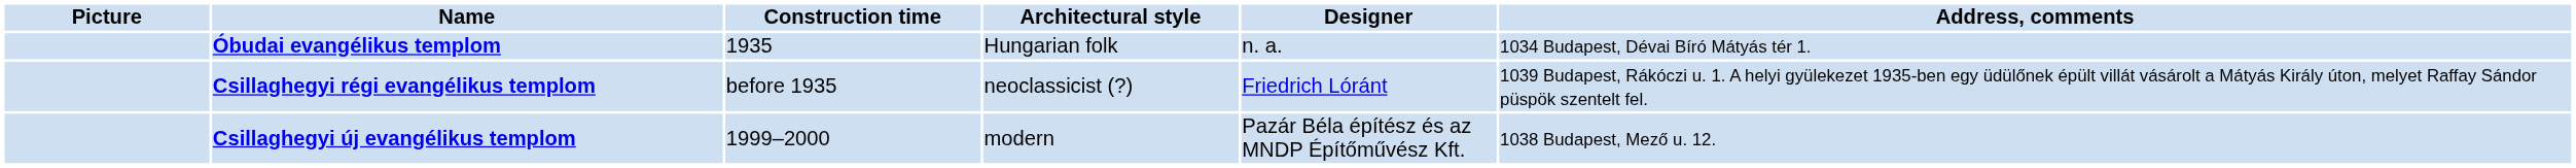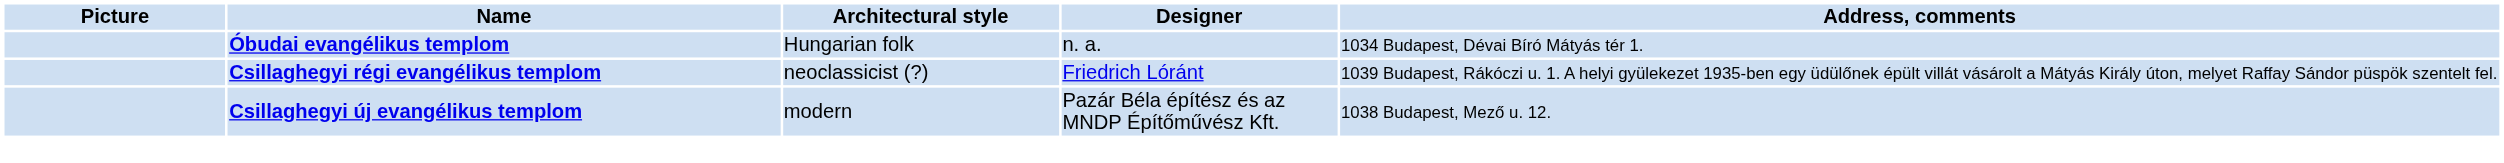- column: Construction time | 1935 | before 1935 | 1999–2000
